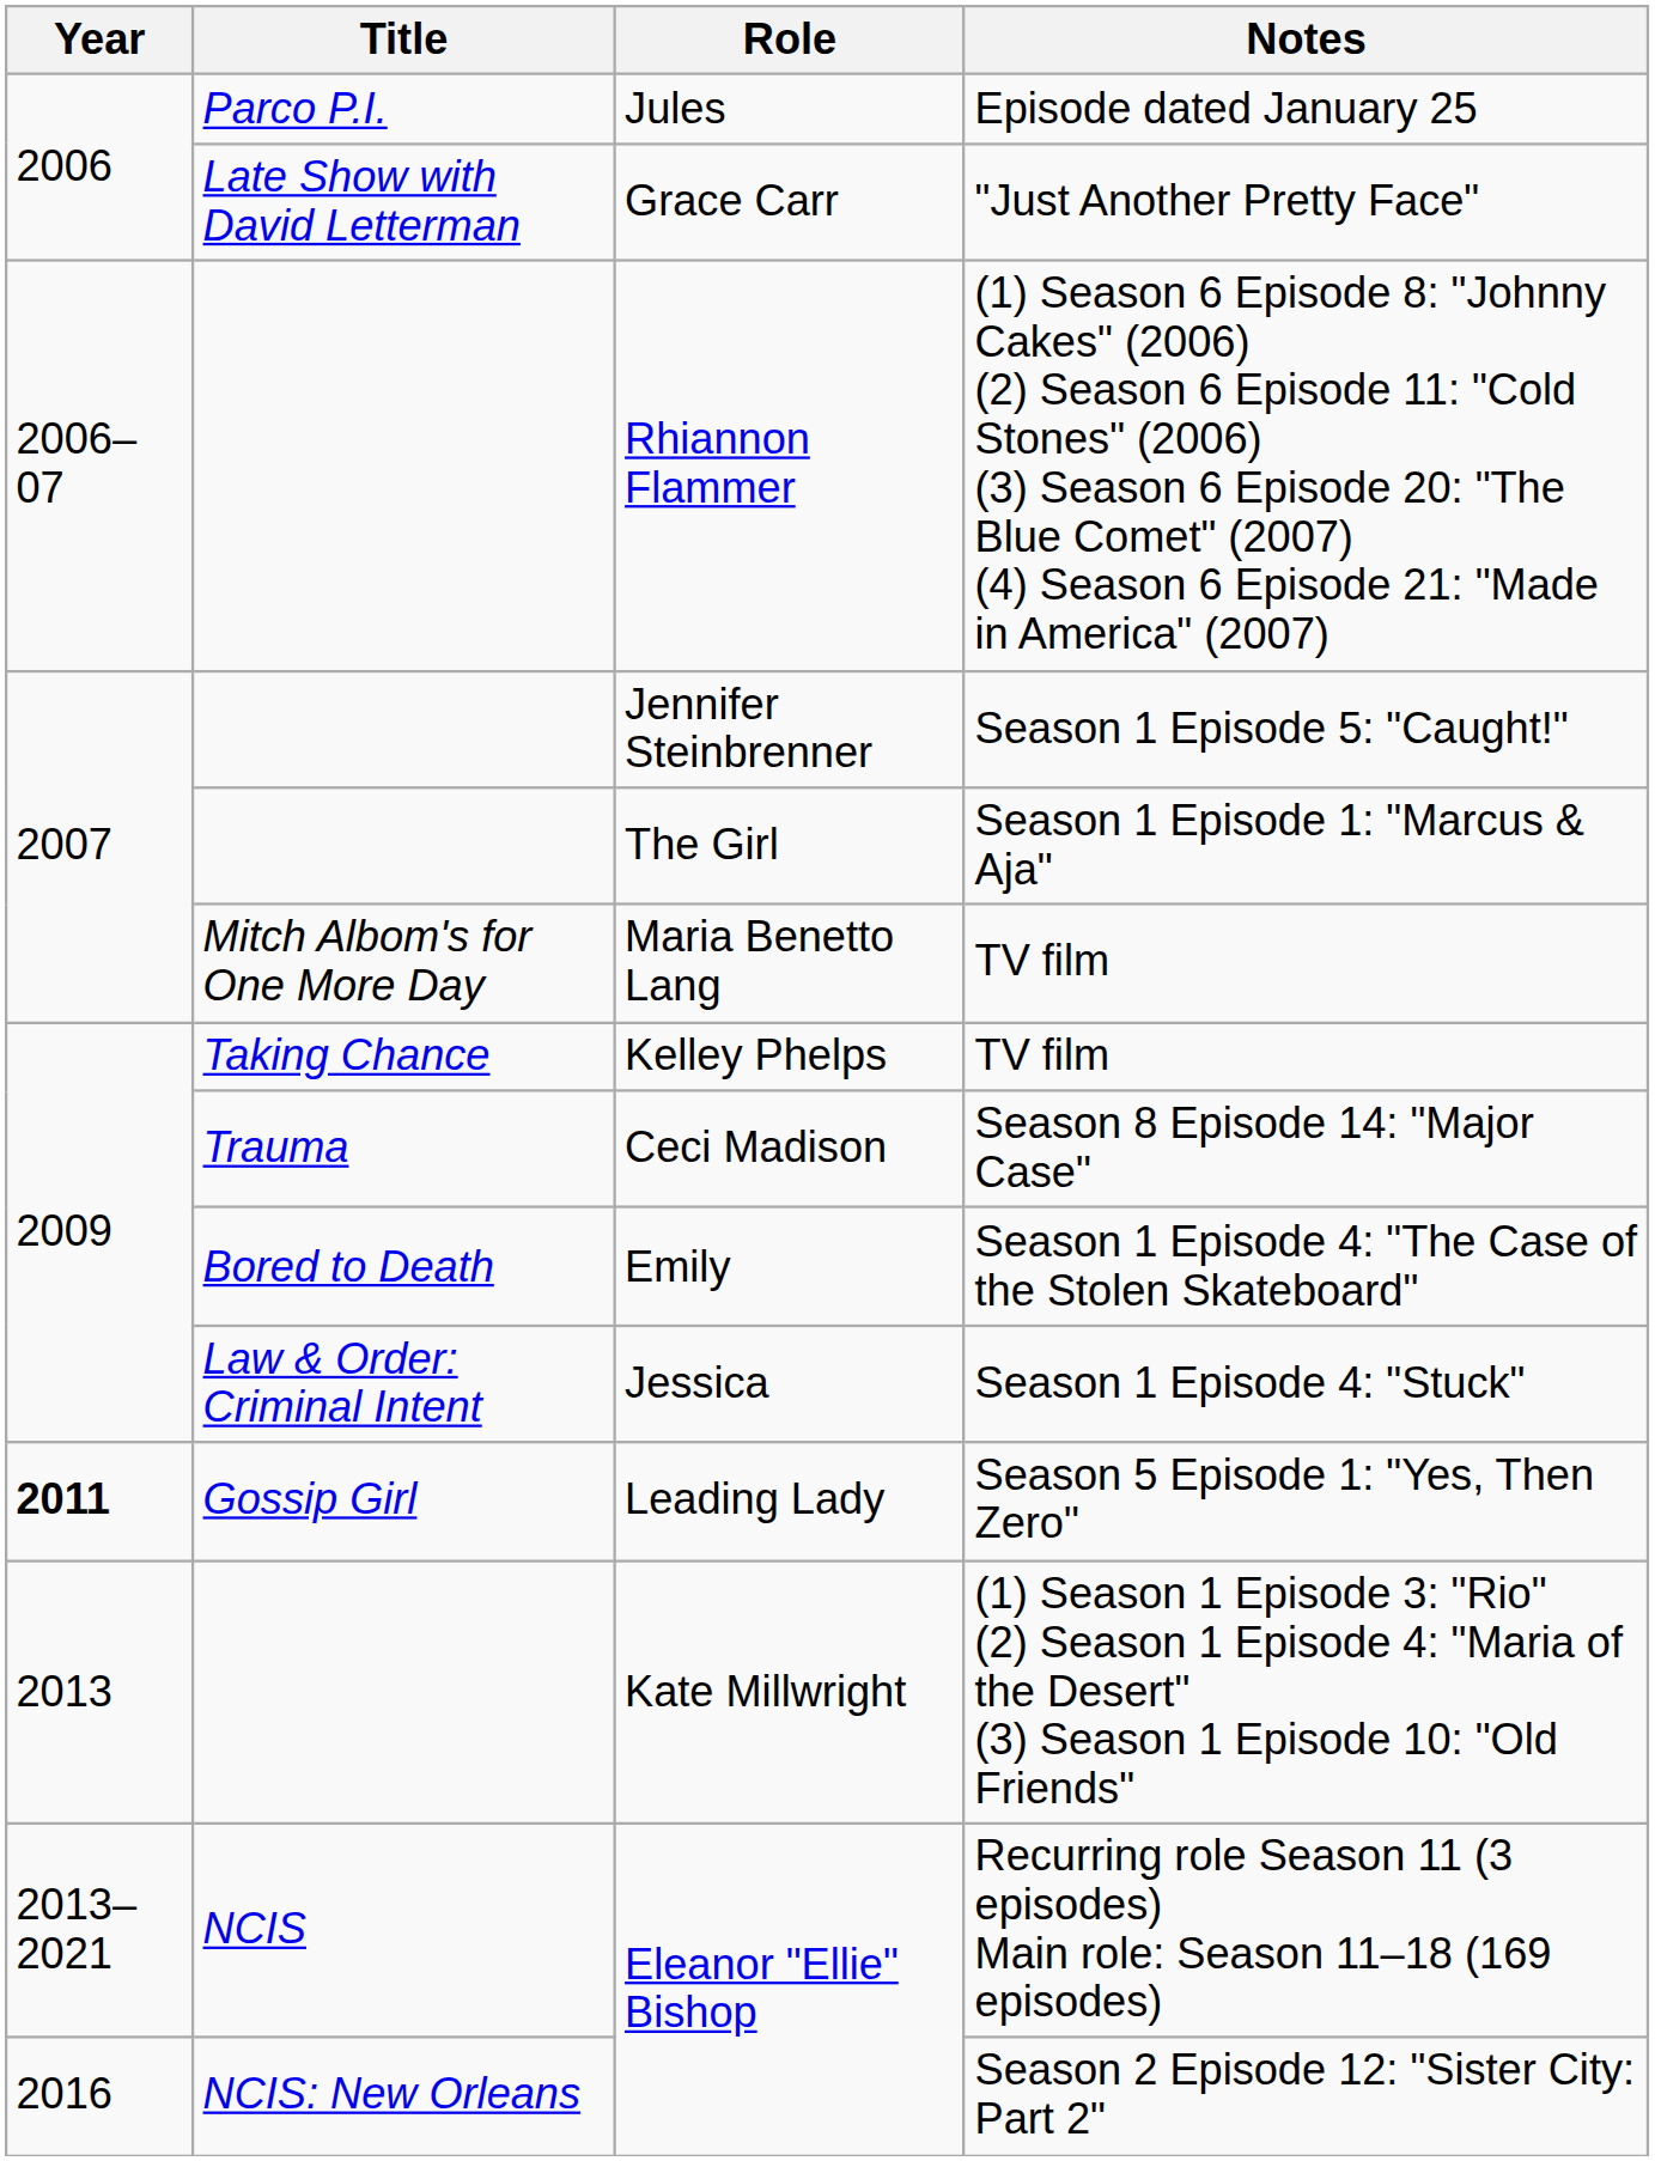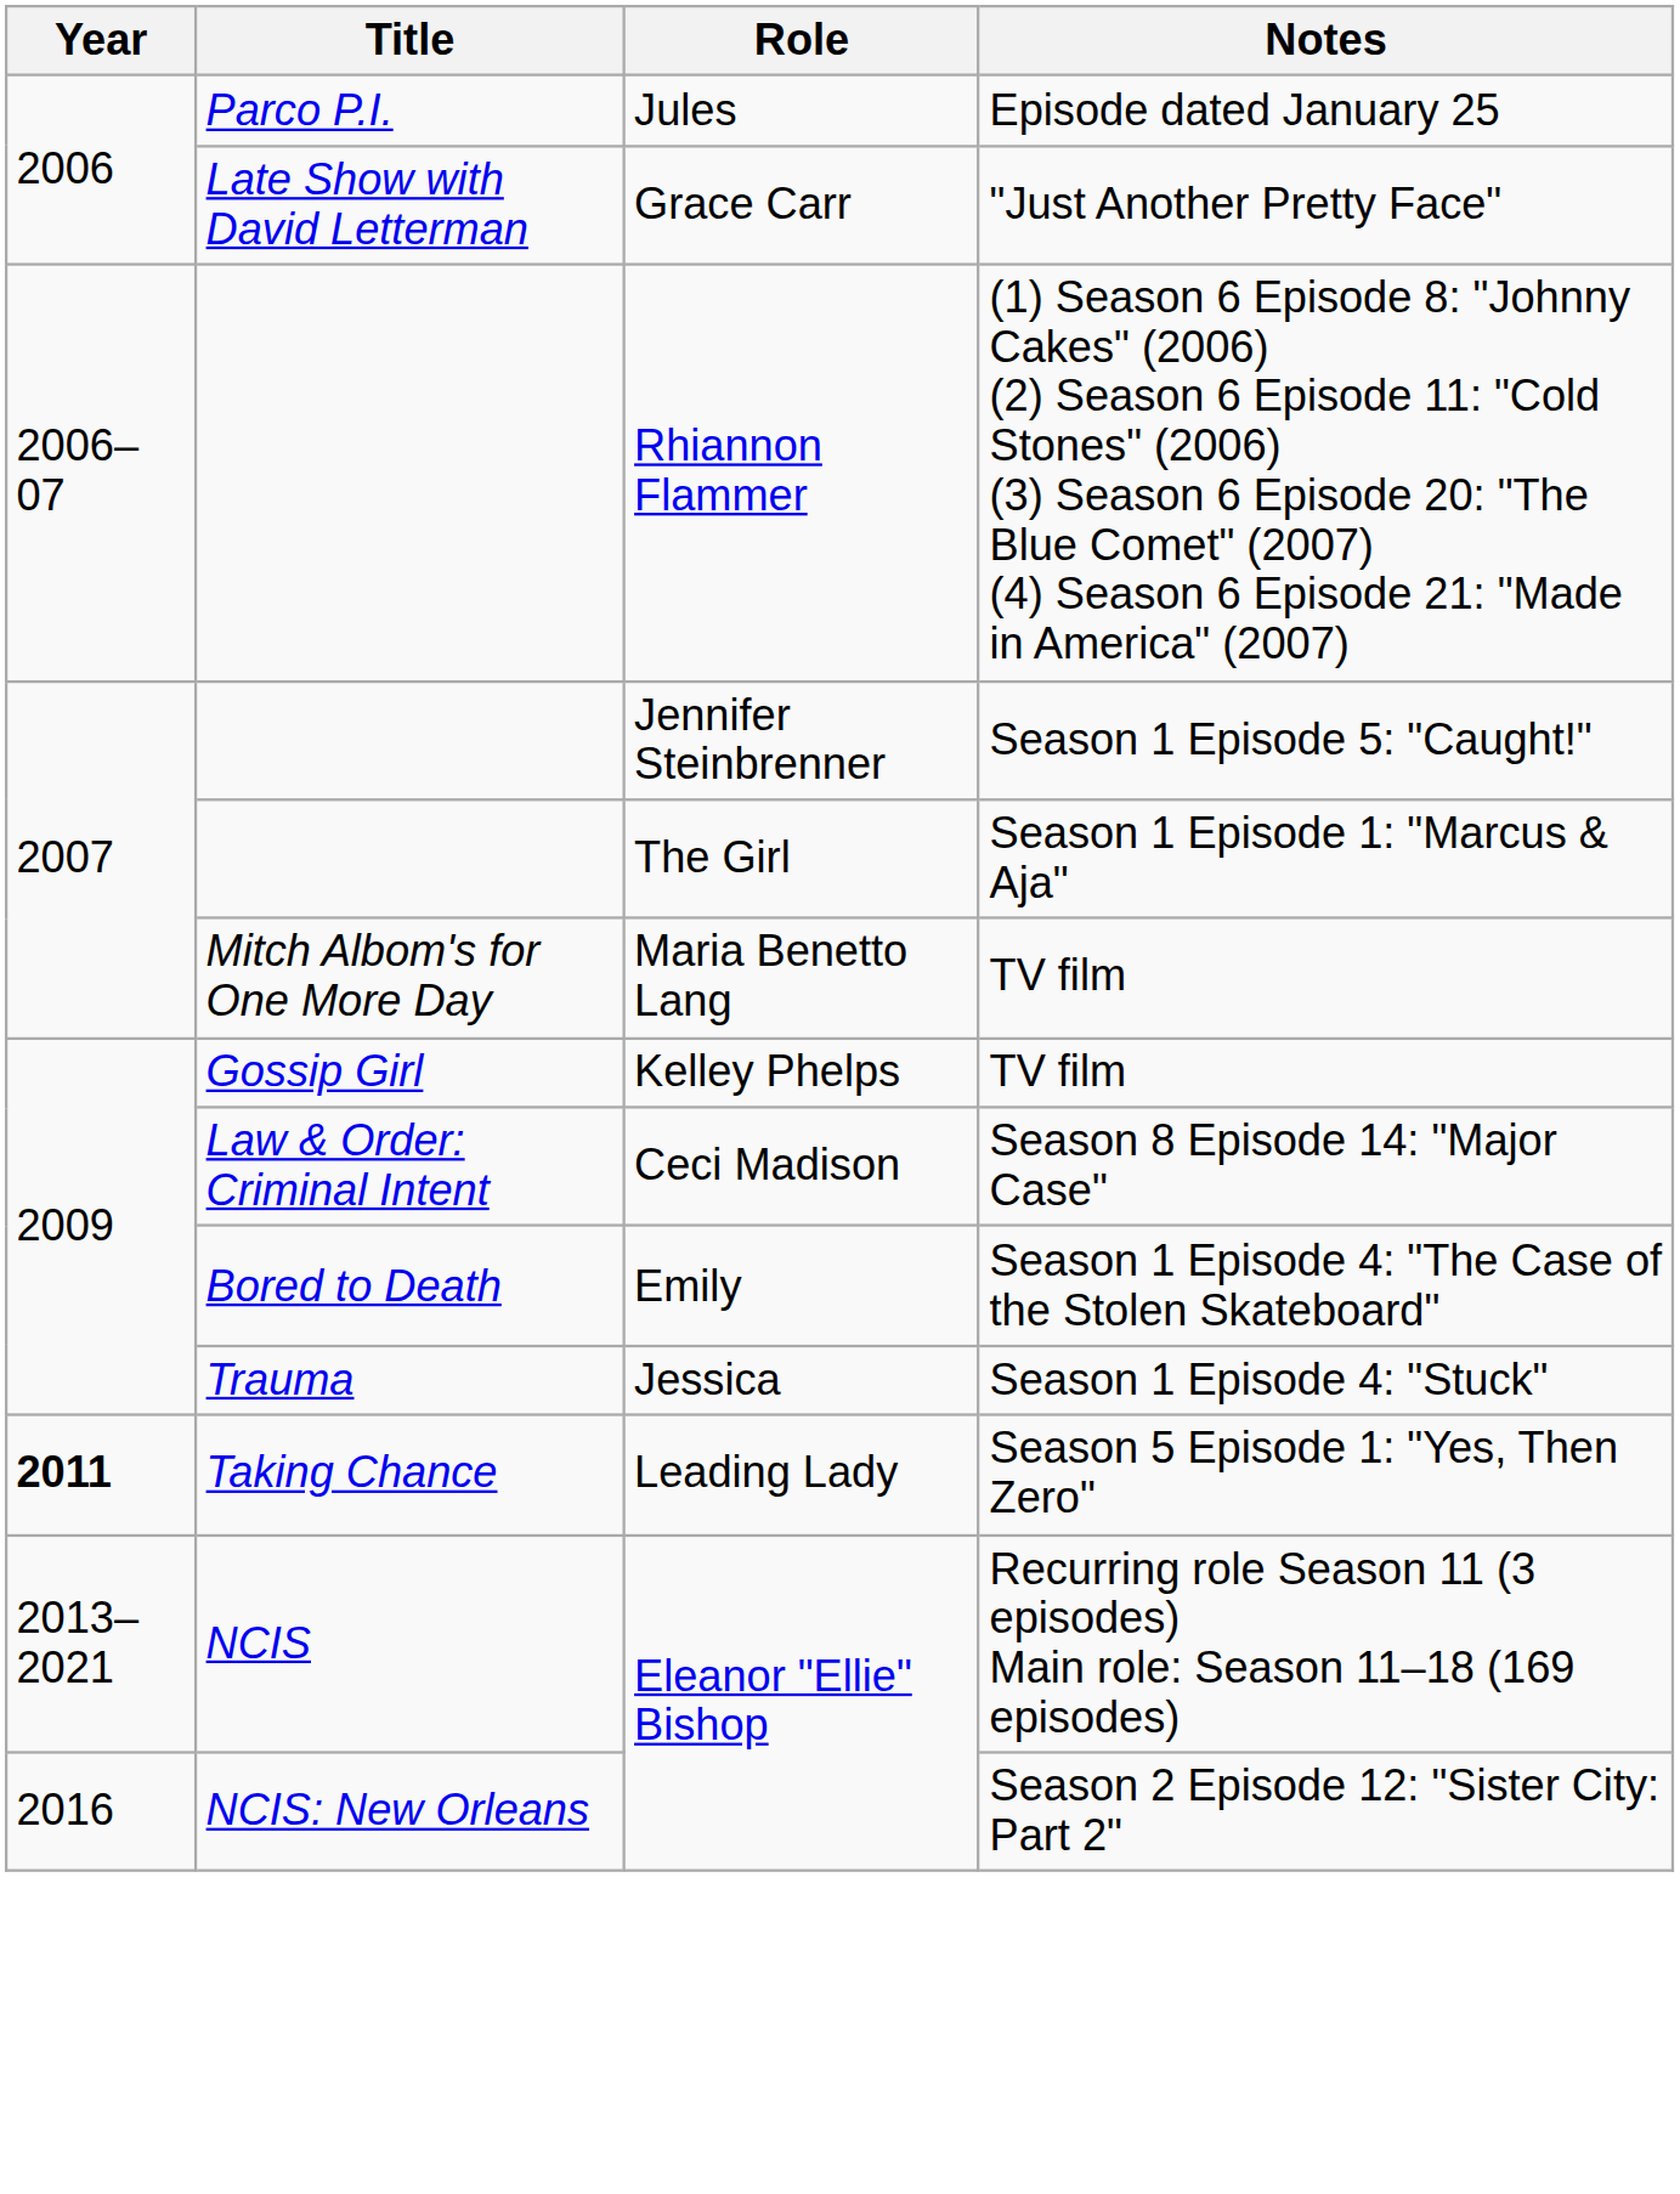Kelley Phelps | Title: Taking Chance -> Gossip Girl
Ceci Madison | Title: Trauma -> Law & Order: Criminal Intent
Jessica | Title: Law & Order: Criminal Intent -> Trauma
Leading Lady | Title: Gossip Girl -> Taking Chance
- row: 2013 | Kate Millwright | (1) Season 1 Episode 3: "Rio" (2) Season 1 Episode 4: "Maria of the Desert" (3) Season 1 Episode 10: "Old Friends"
